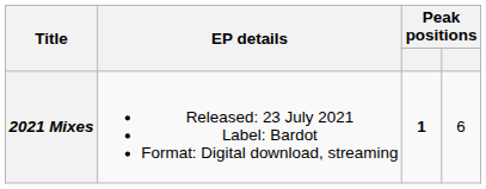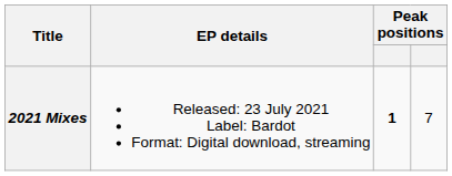2021 Mixes | column 4: 6 -> 7
